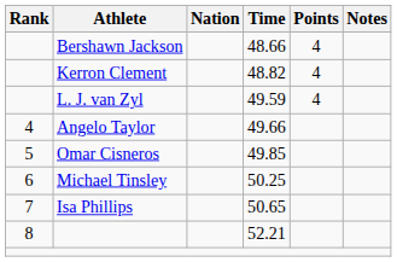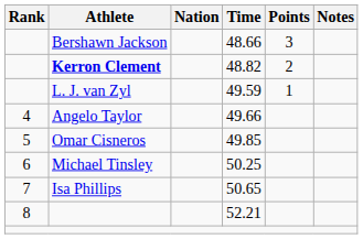48.66 | Points: 4 -> 3
48.82 | Athlete: normal -> bold
48.82 | Points: 4 -> 2
49.59 | Points: 4 -> 1
